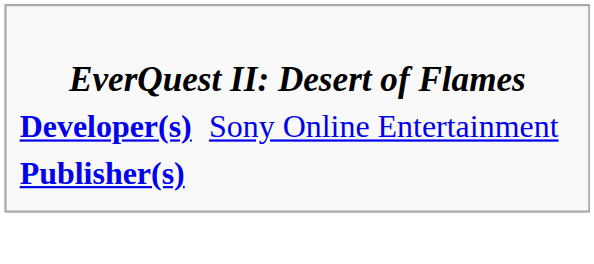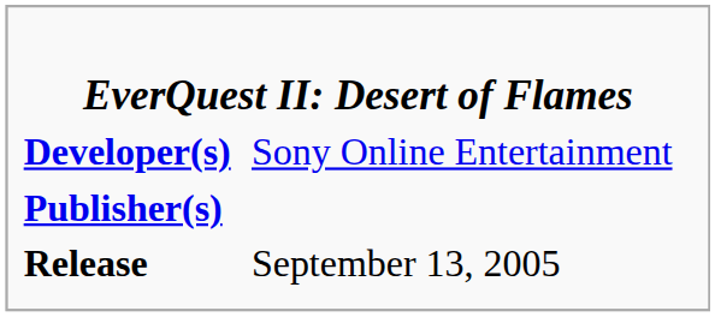+ row: Release | September 13, 2005
